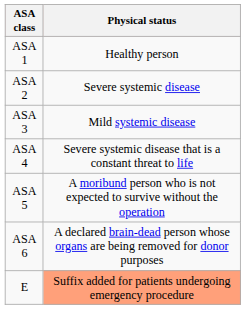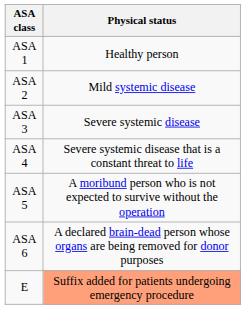ASA 2 | Physical status: Severe systemic disease -> Mild systemic disease
ASA 3 | Physical status: Mild systemic disease -> Severe systemic disease
